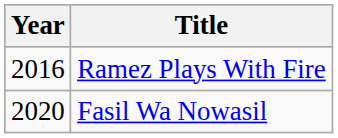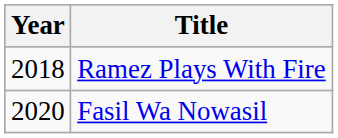Ramez Plays With Fire | Year: 2016 -> 2018
